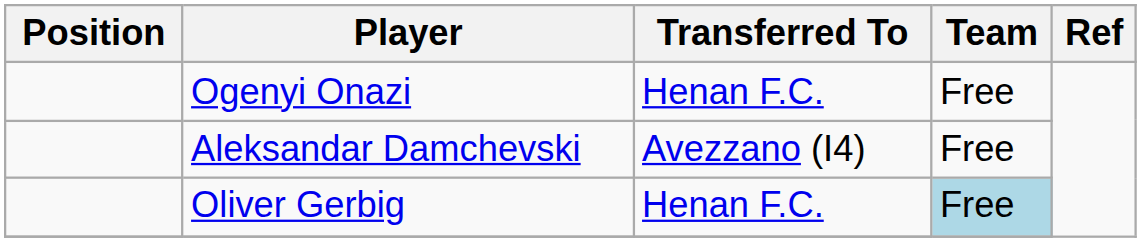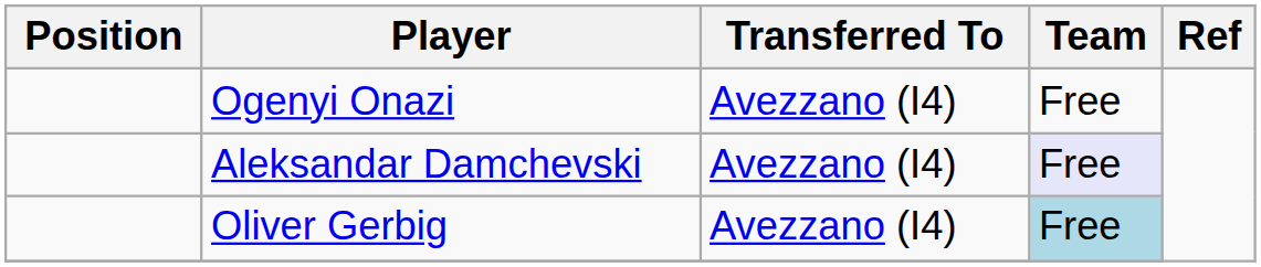Ogenyi Onazi | Transferred To: Henan F.C. -> Avezzano (I4)
Aleksandar Damchevski | Team: no background -> lavender background
Oliver Gerbig | Transferred To: Henan F.C. -> Avezzano (I4)
